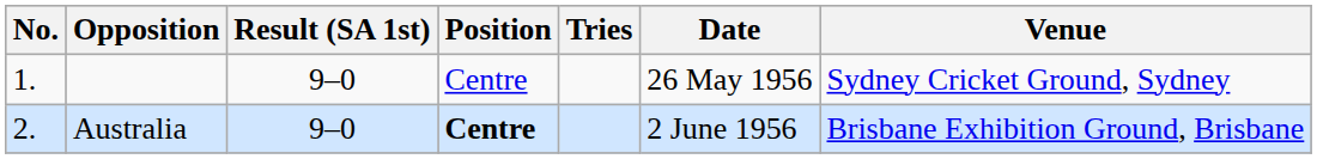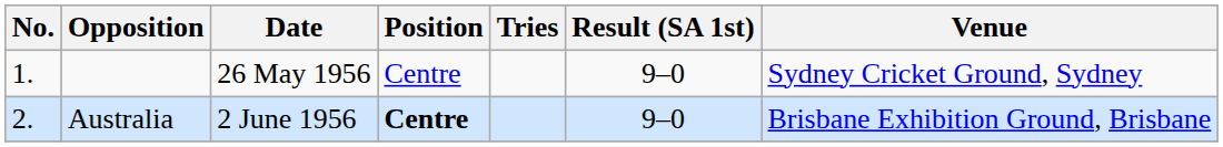columns swapped: Result (SA 1st) <-> Date
